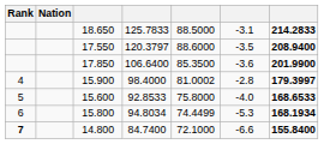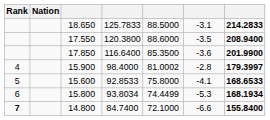17.550 | column 4: 120.3797 -> 120.3800
17.850 | column 4: 106.6400 -> 116.6400
15.600 | column 6: -4.0 -> -4.1
15.800 | column 4: 94.8034 -> 93.8034
